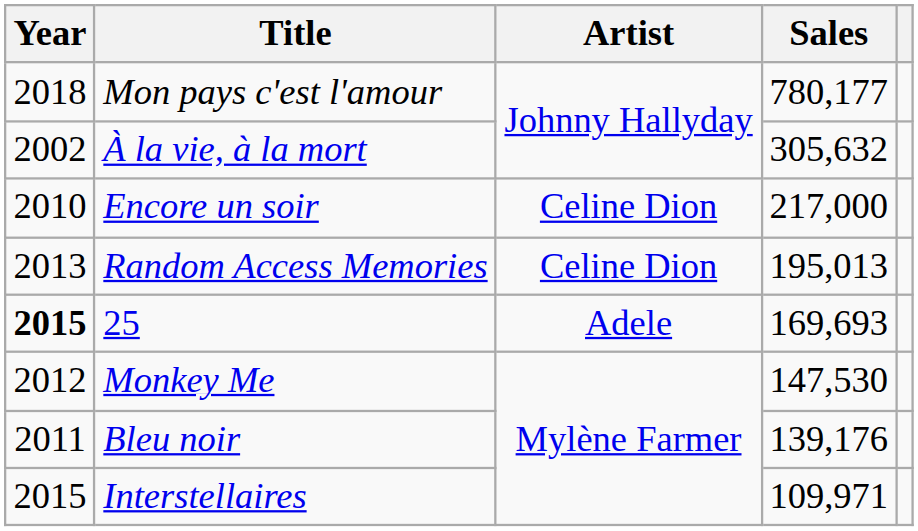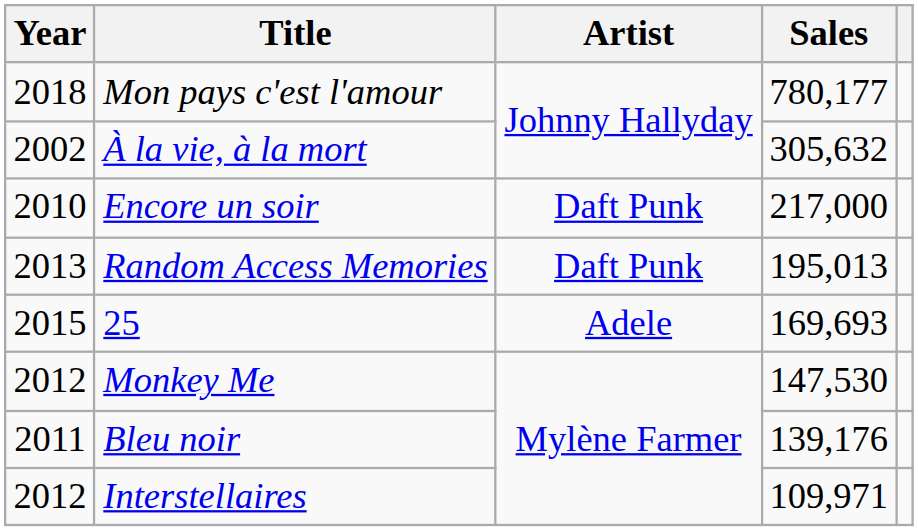Encore un soir | Artist: Celine Dion -> Daft Punk
Random Access Memories | Artist: Celine Dion -> Daft Punk
25 | Year: bold -> normal
Interstellaires | Year: 2015 -> 2012
